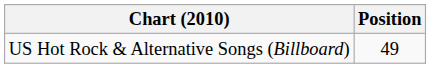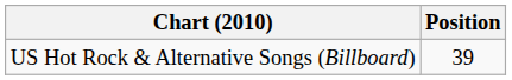US Hot Rock & Alternative Songs (Billboard) | Position: 49 -> 39
